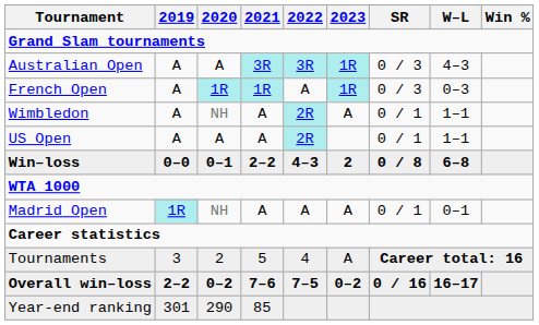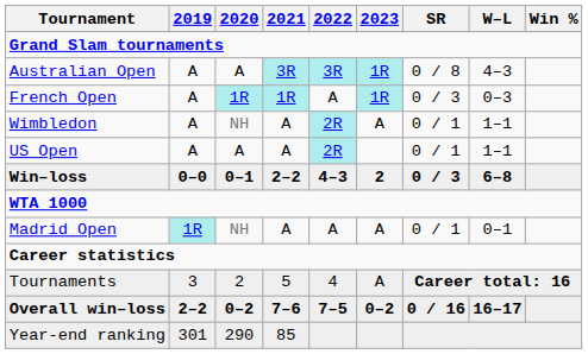Australian Open | SR: 0 / 3 -> 0 / 8
Win–loss | SR: 0 / 8 -> 0 / 3
